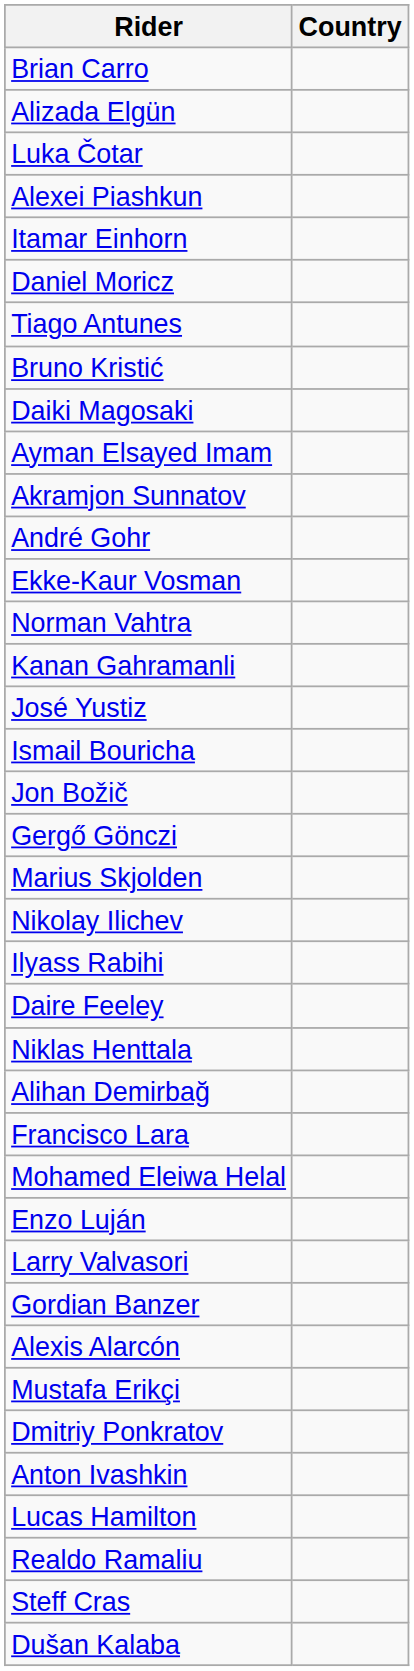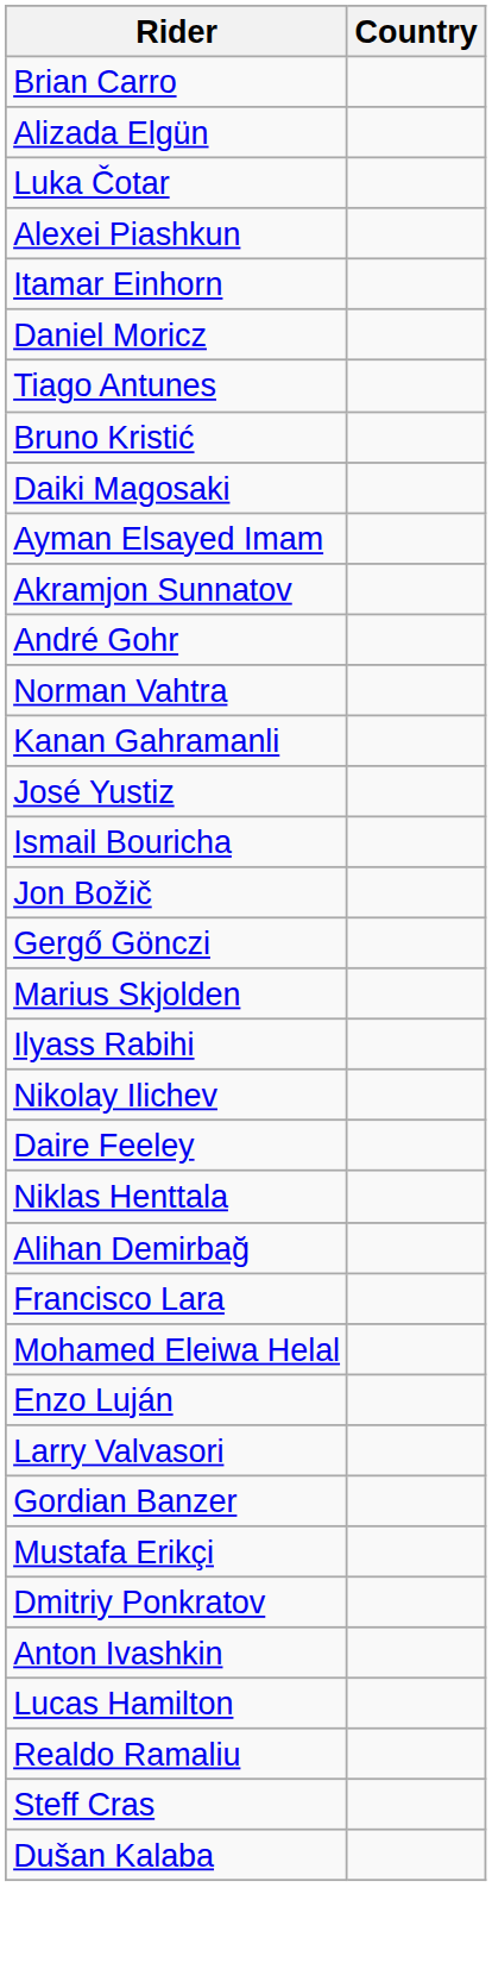- row: Ekke-Kaur Vosman
rows swapped: Nikolay Ilichev <-> Ilyass Rabihi
- row: Alexis Alarcón
